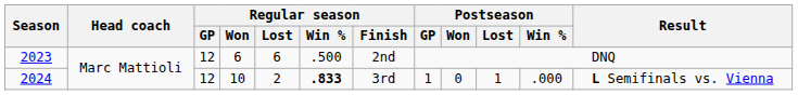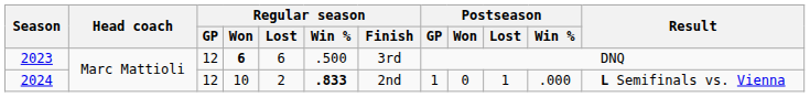2023 | Regular season / Won: normal -> bold
2023 | Regular season / Finish: 2nd -> 3rd
2024 | Regular season / Finish: 3rd -> 2nd
